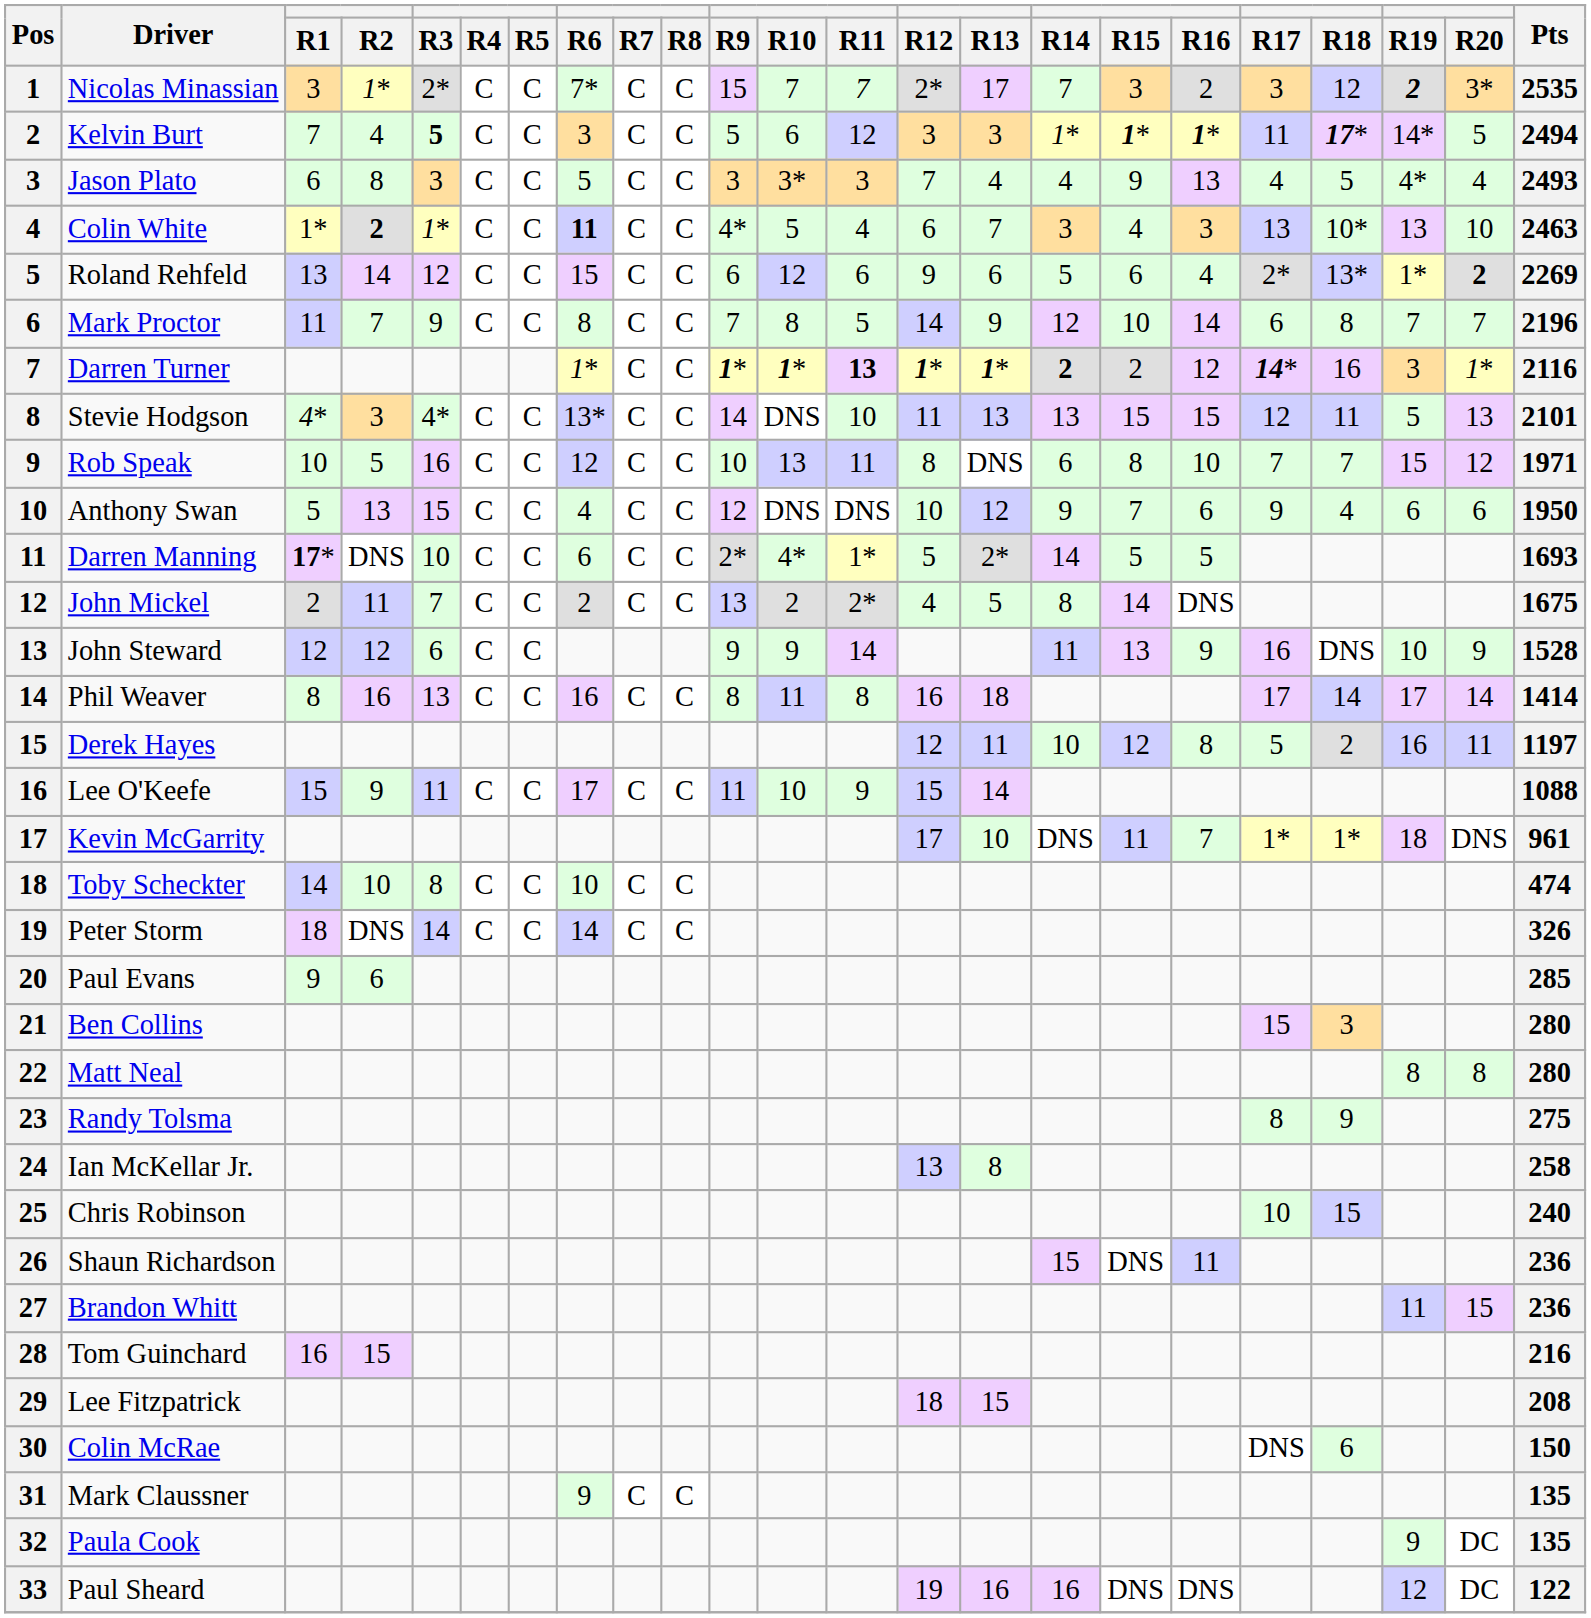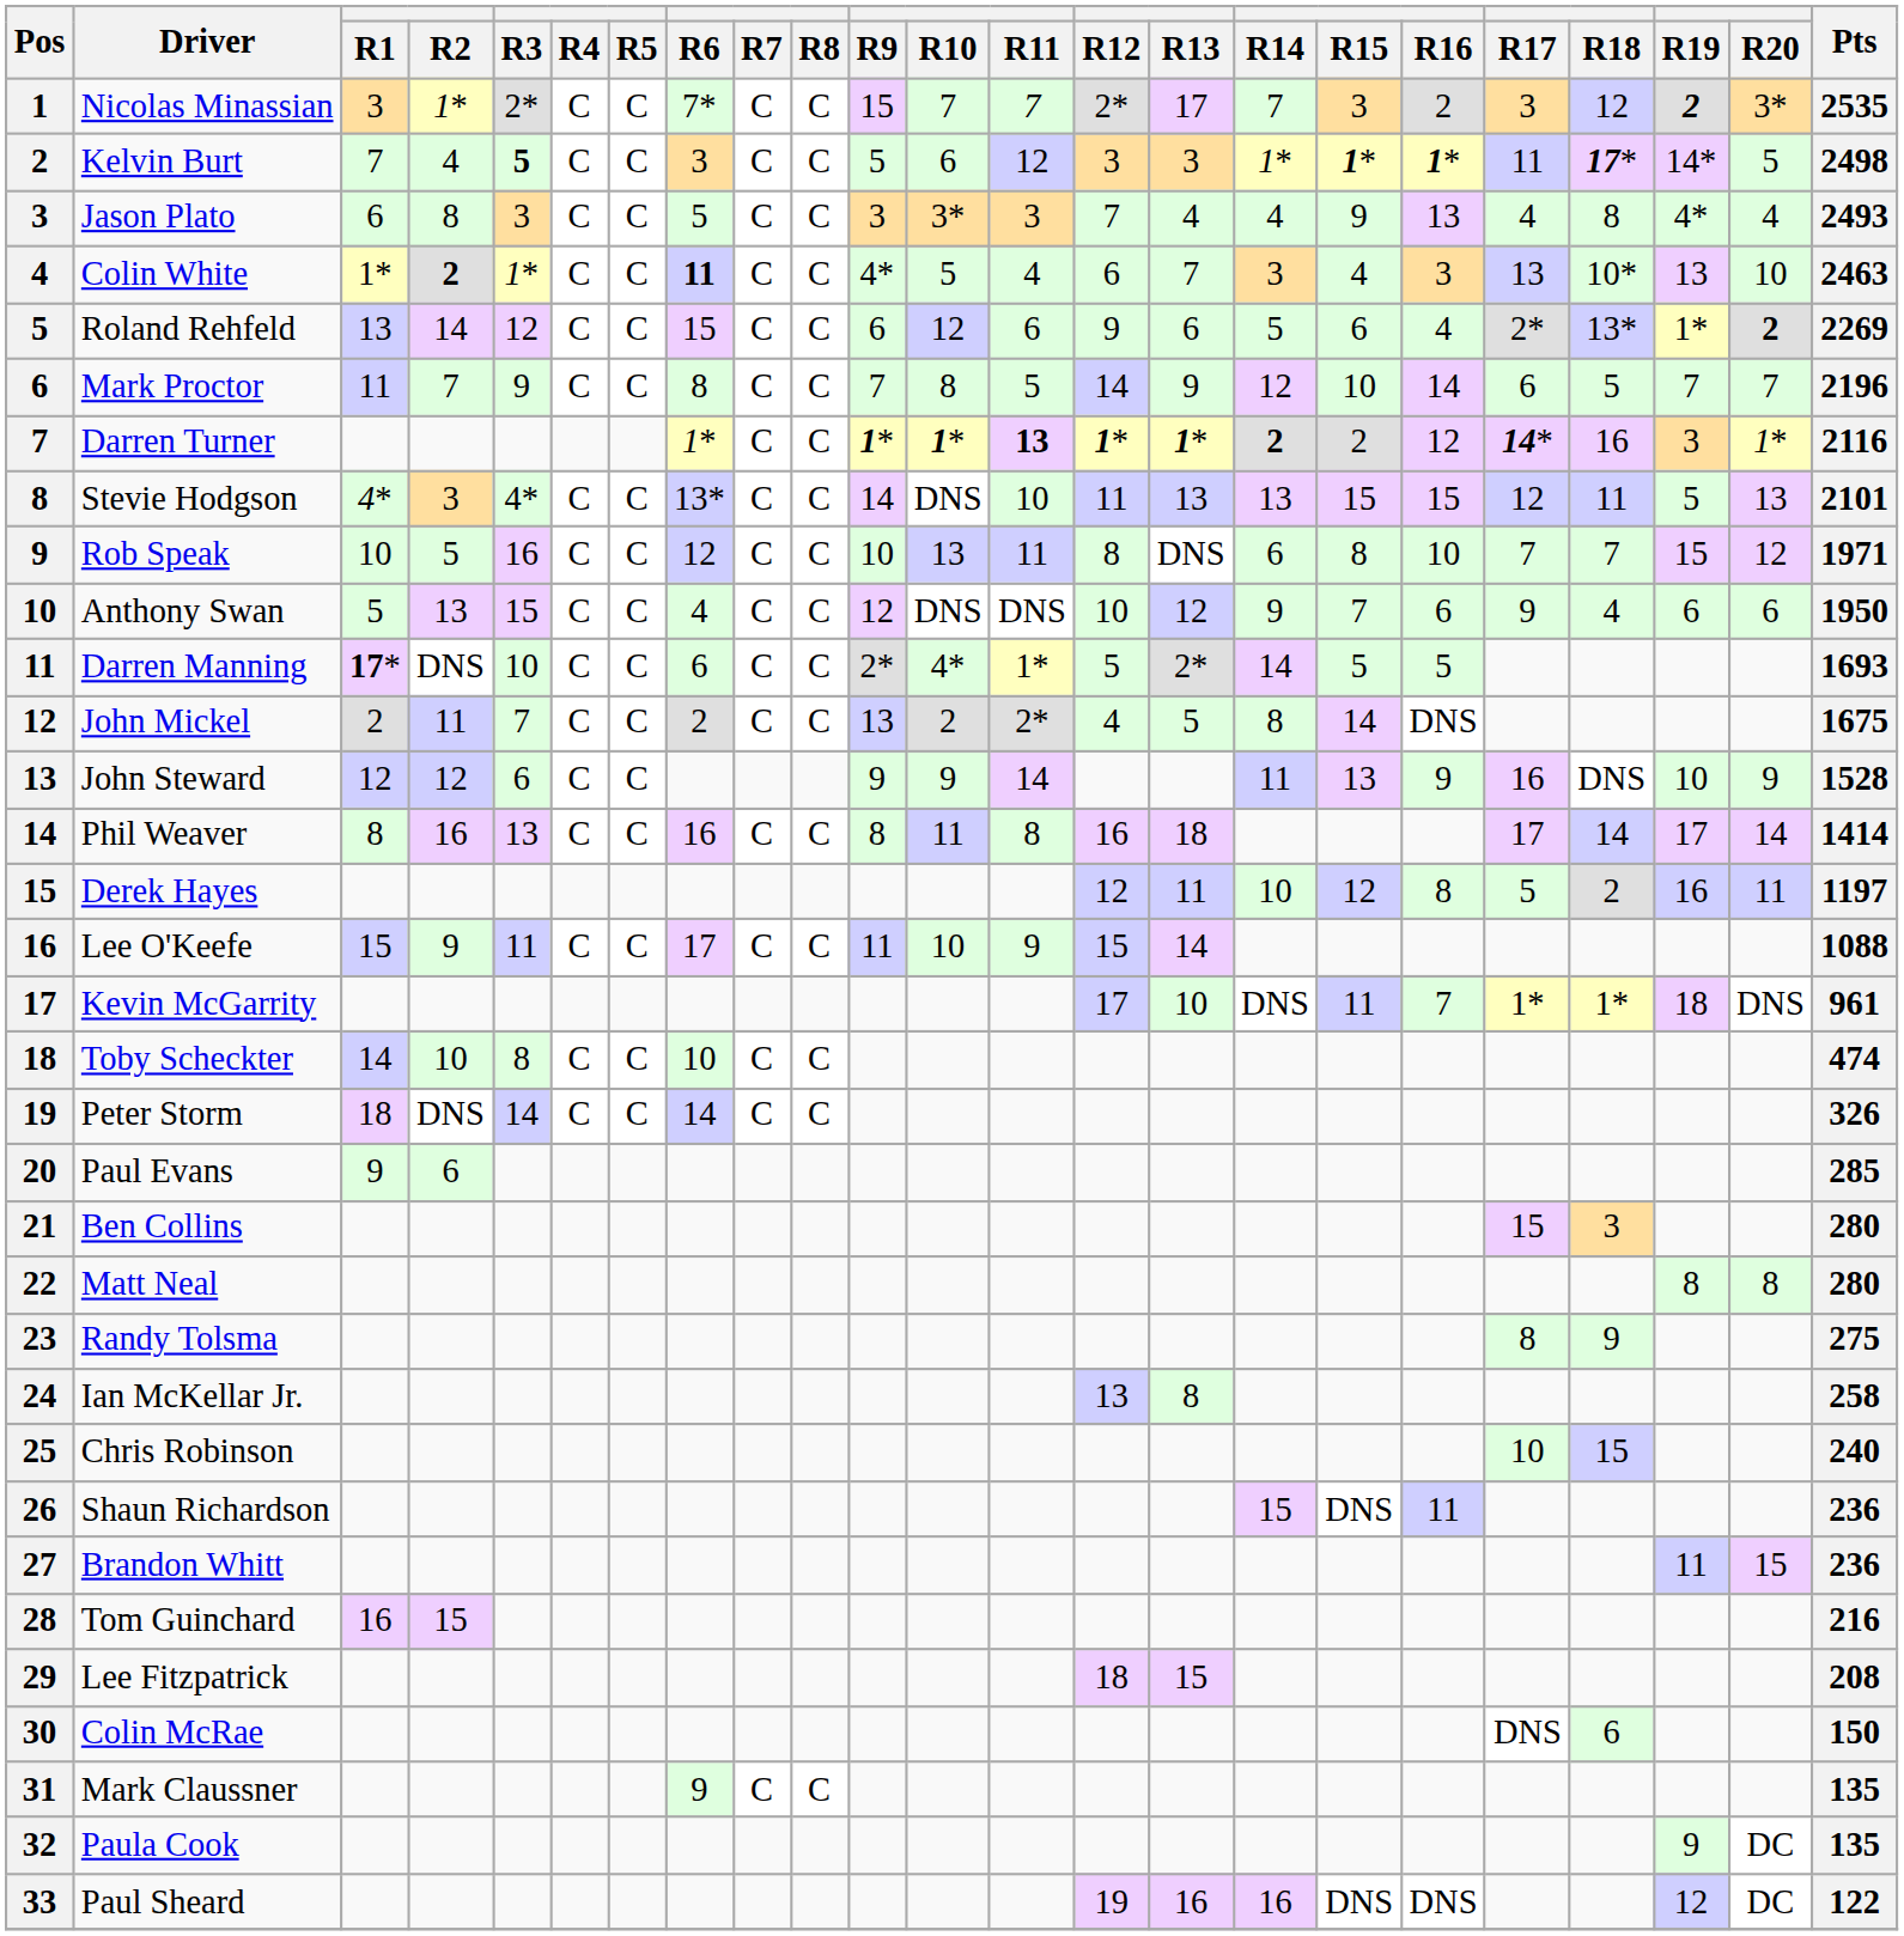Kelvin Burt | Pts: 2494 -> 2498
Jason Plato | R18: 5 -> 8
Mark Proctor | R18: 8 -> 5
